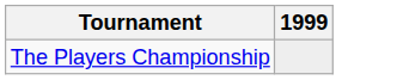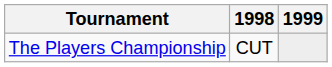+ column: 1998 | CUT
